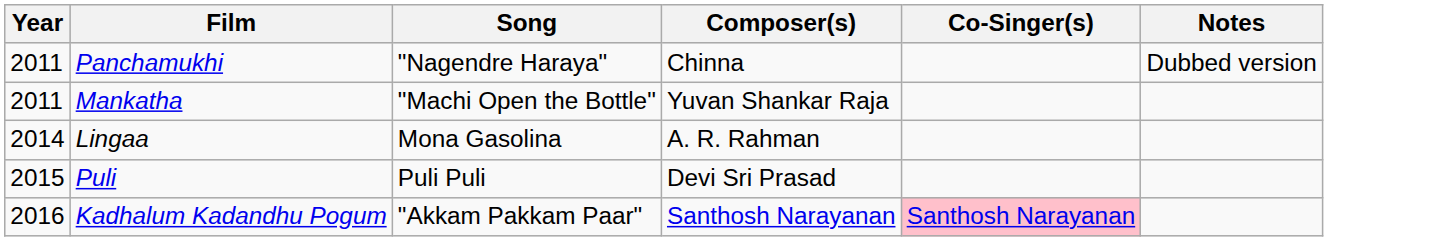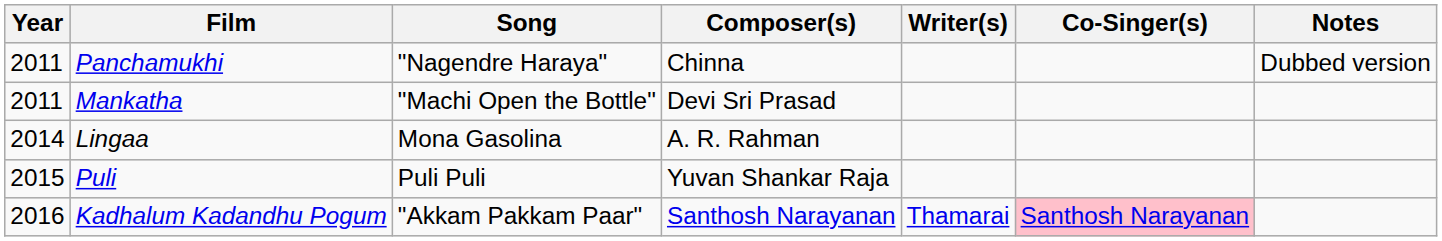+ column: Writer(s) | Thamarai
Mankatha | Composer(s): Yuvan Shankar Raja -> Devi Sri Prasad
Puli | Composer(s): Devi Sri Prasad -> Yuvan Shankar Raja
